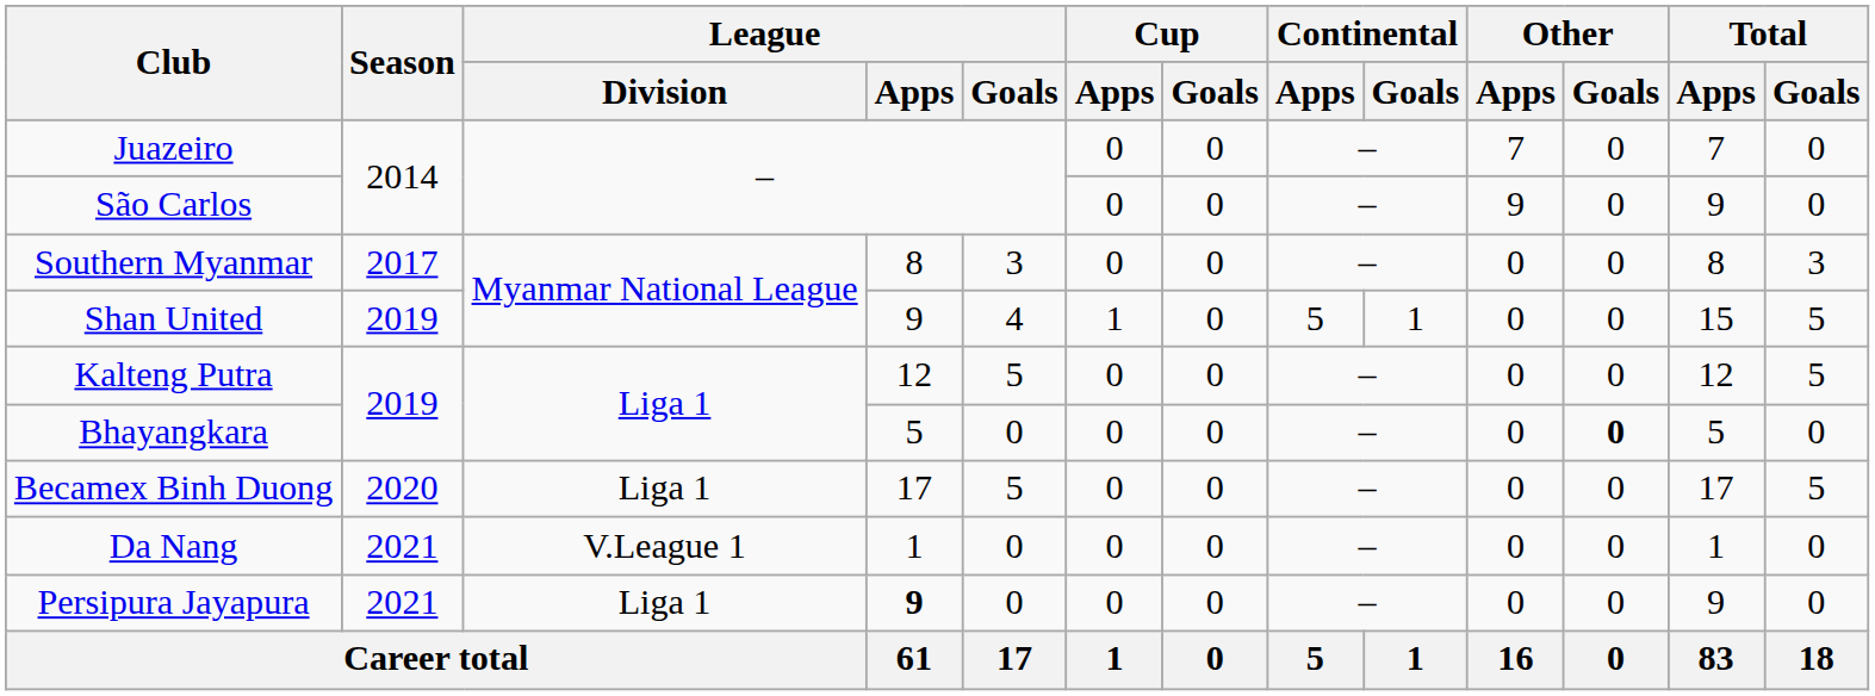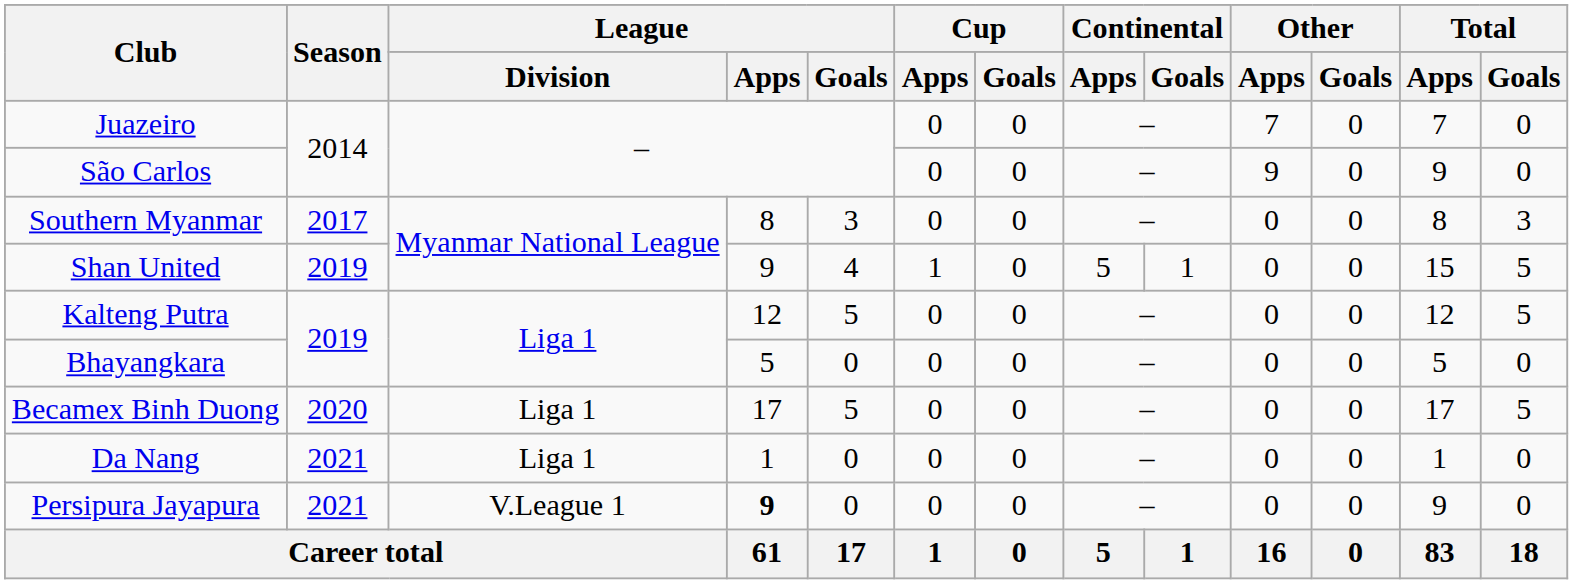Bhayangkara | Other / Goals: bold -> normal
Da Nang | League / Division: V.League 1 -> Liga 1
Persipura Jayapura | League / Division: Liga 1 -> V.League 1
